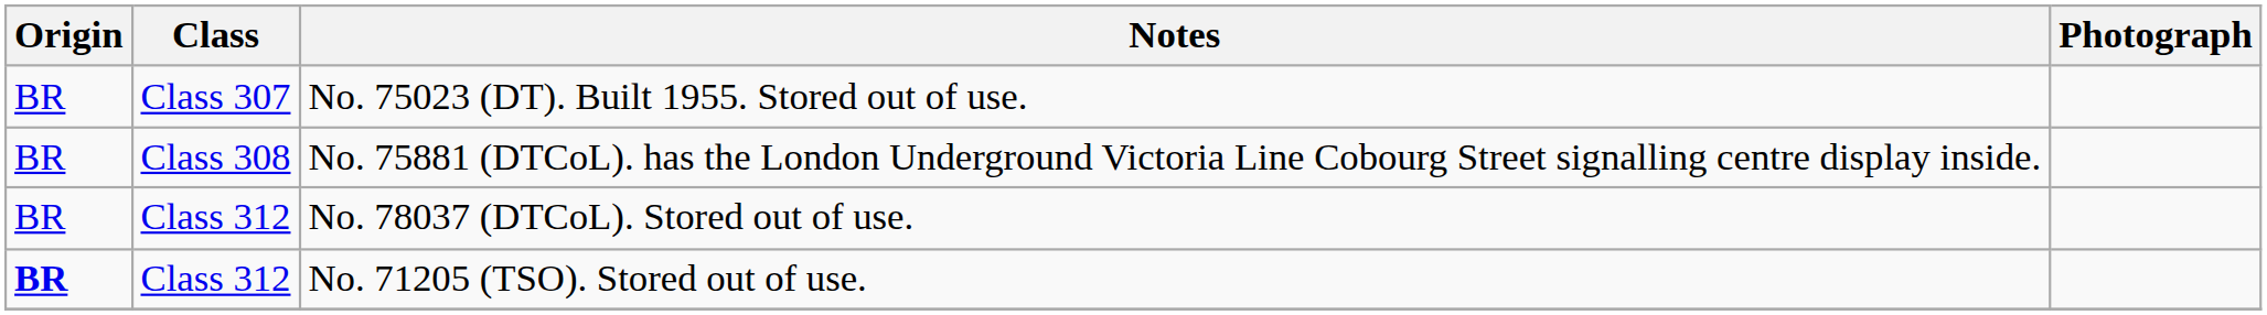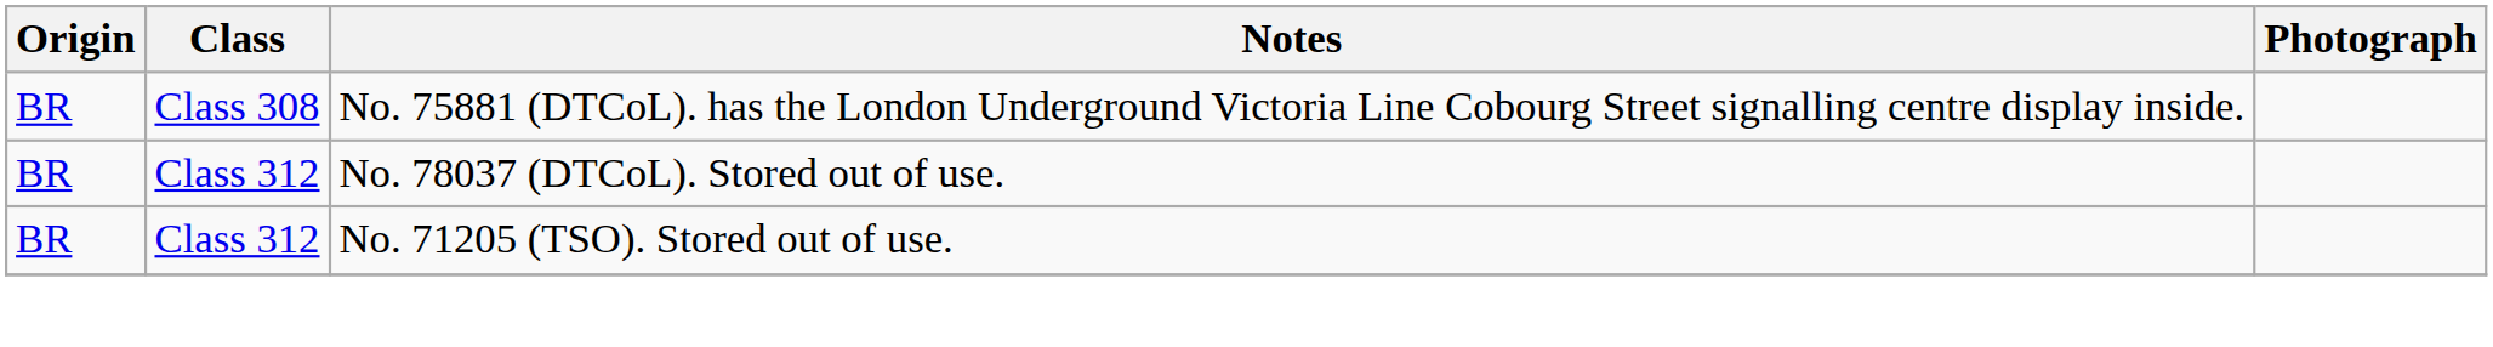- row: BR | Class 307 | No. 75023 (DT). Built 1955. Stored out of use.
No. 71205 (TSO). Stored out of use. | Origin: bold -> normal
